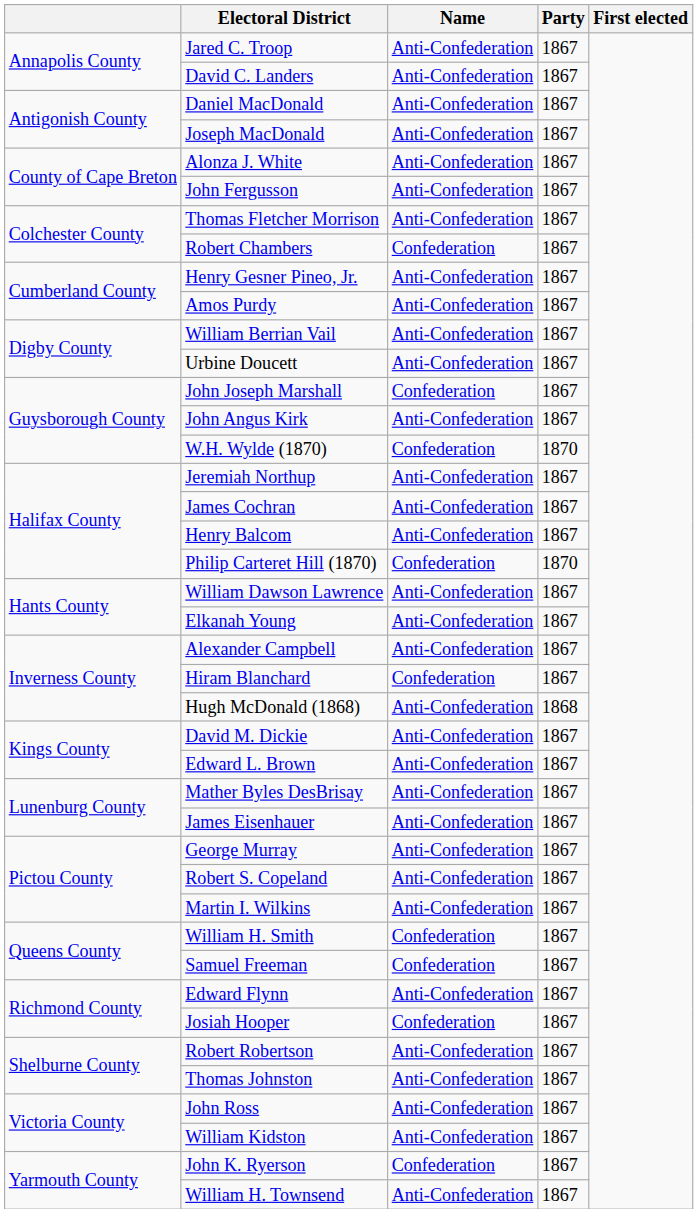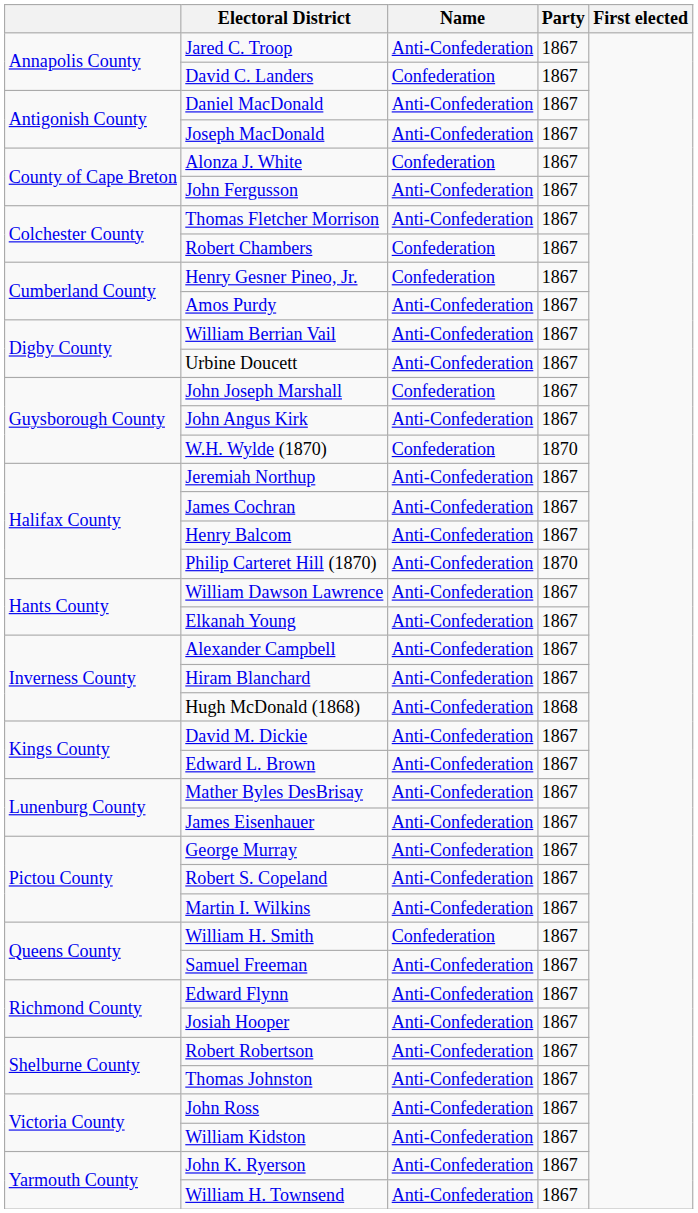David C. Landers | Name: Anti-Confederation -> Confederation
Alonza J. White | Name: Anti-Confederation -> Confederation
Henry Gesner Pineo, Jr. | Name: Anti-Confederation -> Confederation
Philip Carteret Hill (1870) | Name: Confederation -> Anti-Confederation
Hiram Blanchard | Name: Confederation -> Anti-Confederation
Samuel Freeman | Name: Confederation -> Anti-Confederation
Josiah Hooper | Name: Confederation -> Anti-Confederation
John K. Ryerson | Name: Confederation -> Anti-Confederation
